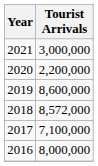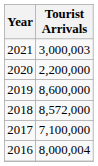2021 | Tourist Arrivals: 3,000,000 -> 3,000,003
2016 | Tourist Arrivals: 8,000,000 -> 8,000,004
